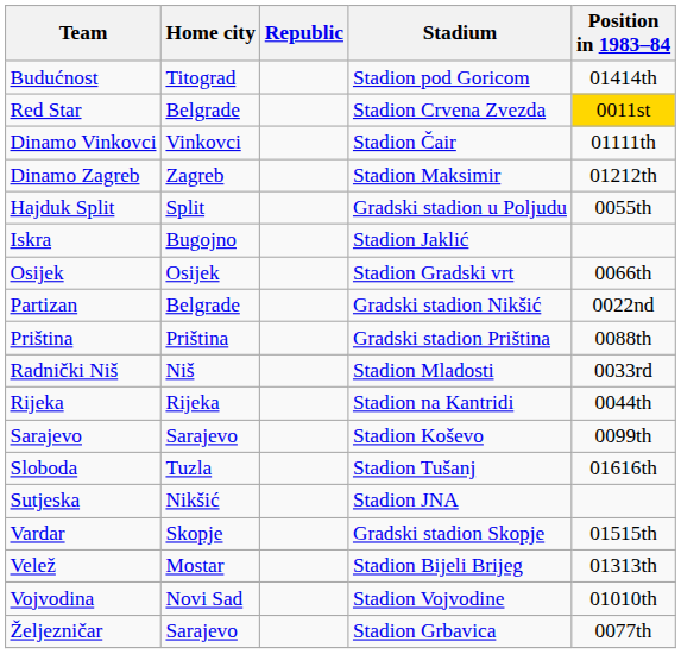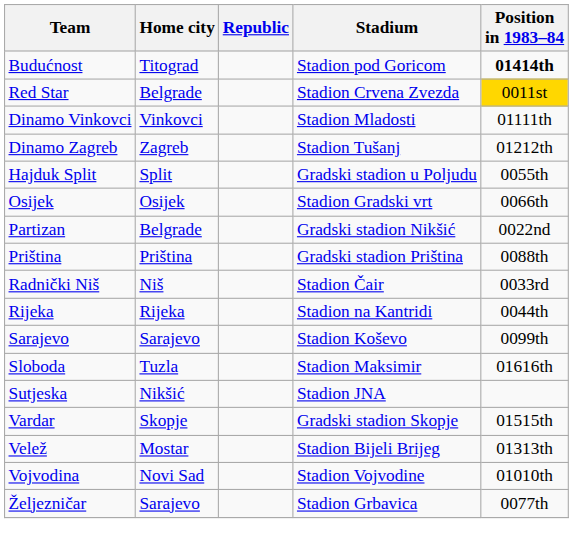Budućnost | Position in 1983–84: normal -> bold
Dinamo Vinkovci | Stadium: Stadion Čair -> Stadion Mladosti
Dinamo Zagreb | Stadium: Stadion Maksimir -> Stadion Tušanj
- row: Iskra | Bugojno | Stadion Jaklić
Radnički Niš | Stadium: Stadion Mladosti -> Stadion Čair
Sloboda | Stadium: Stadion Tušanj -> Stadion Maksimir
